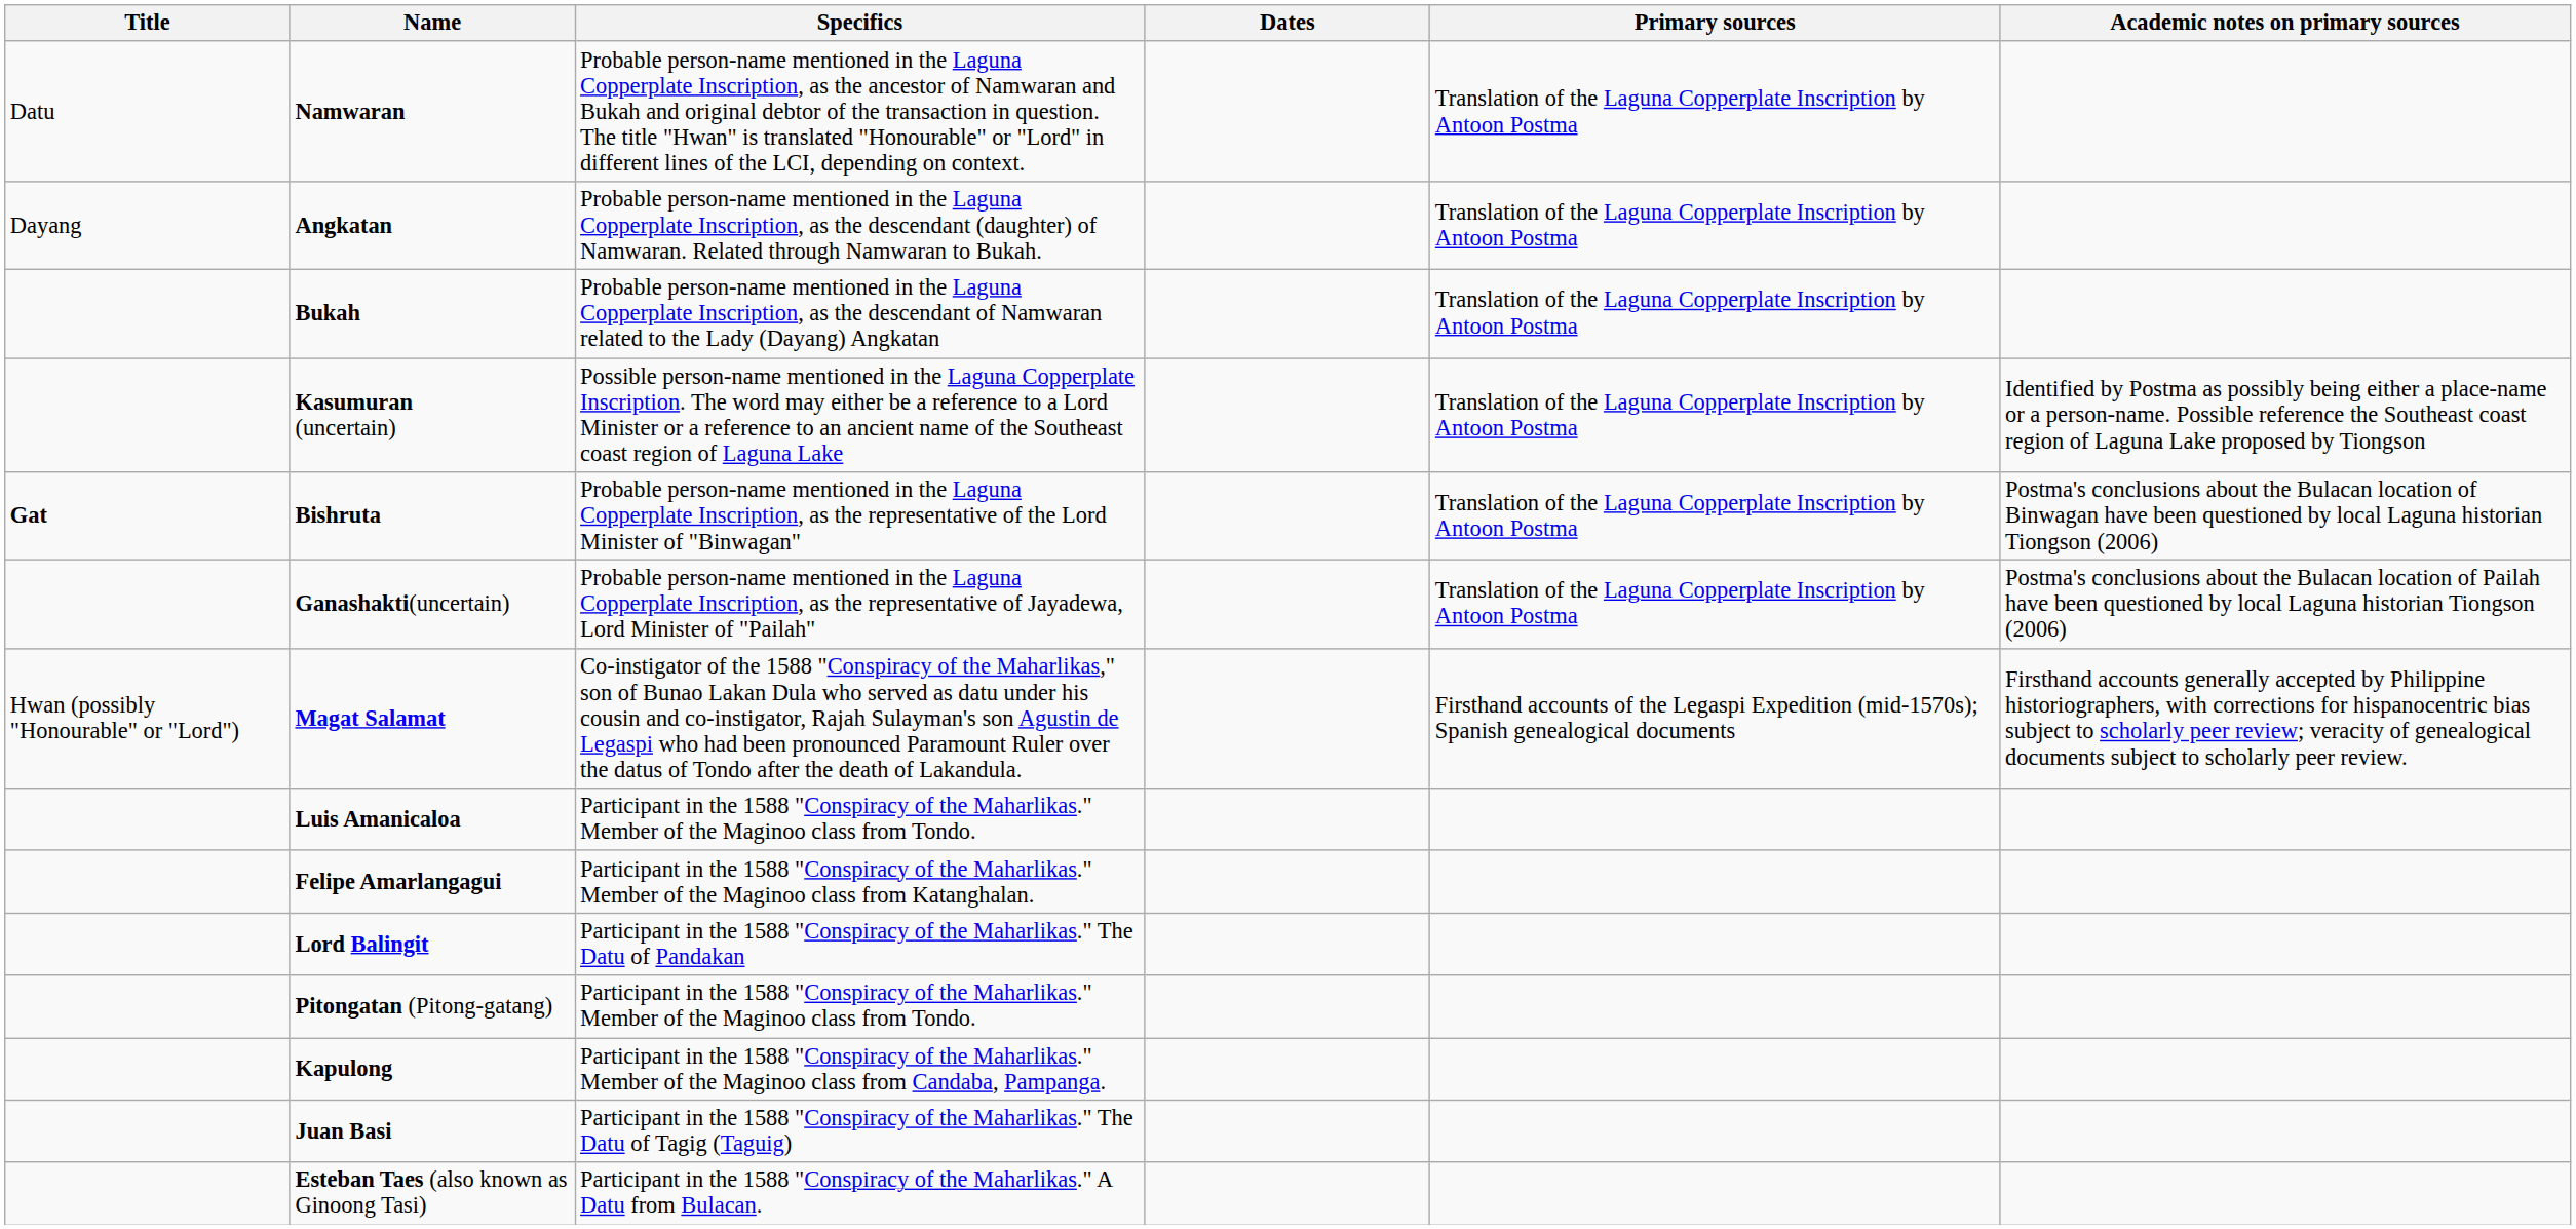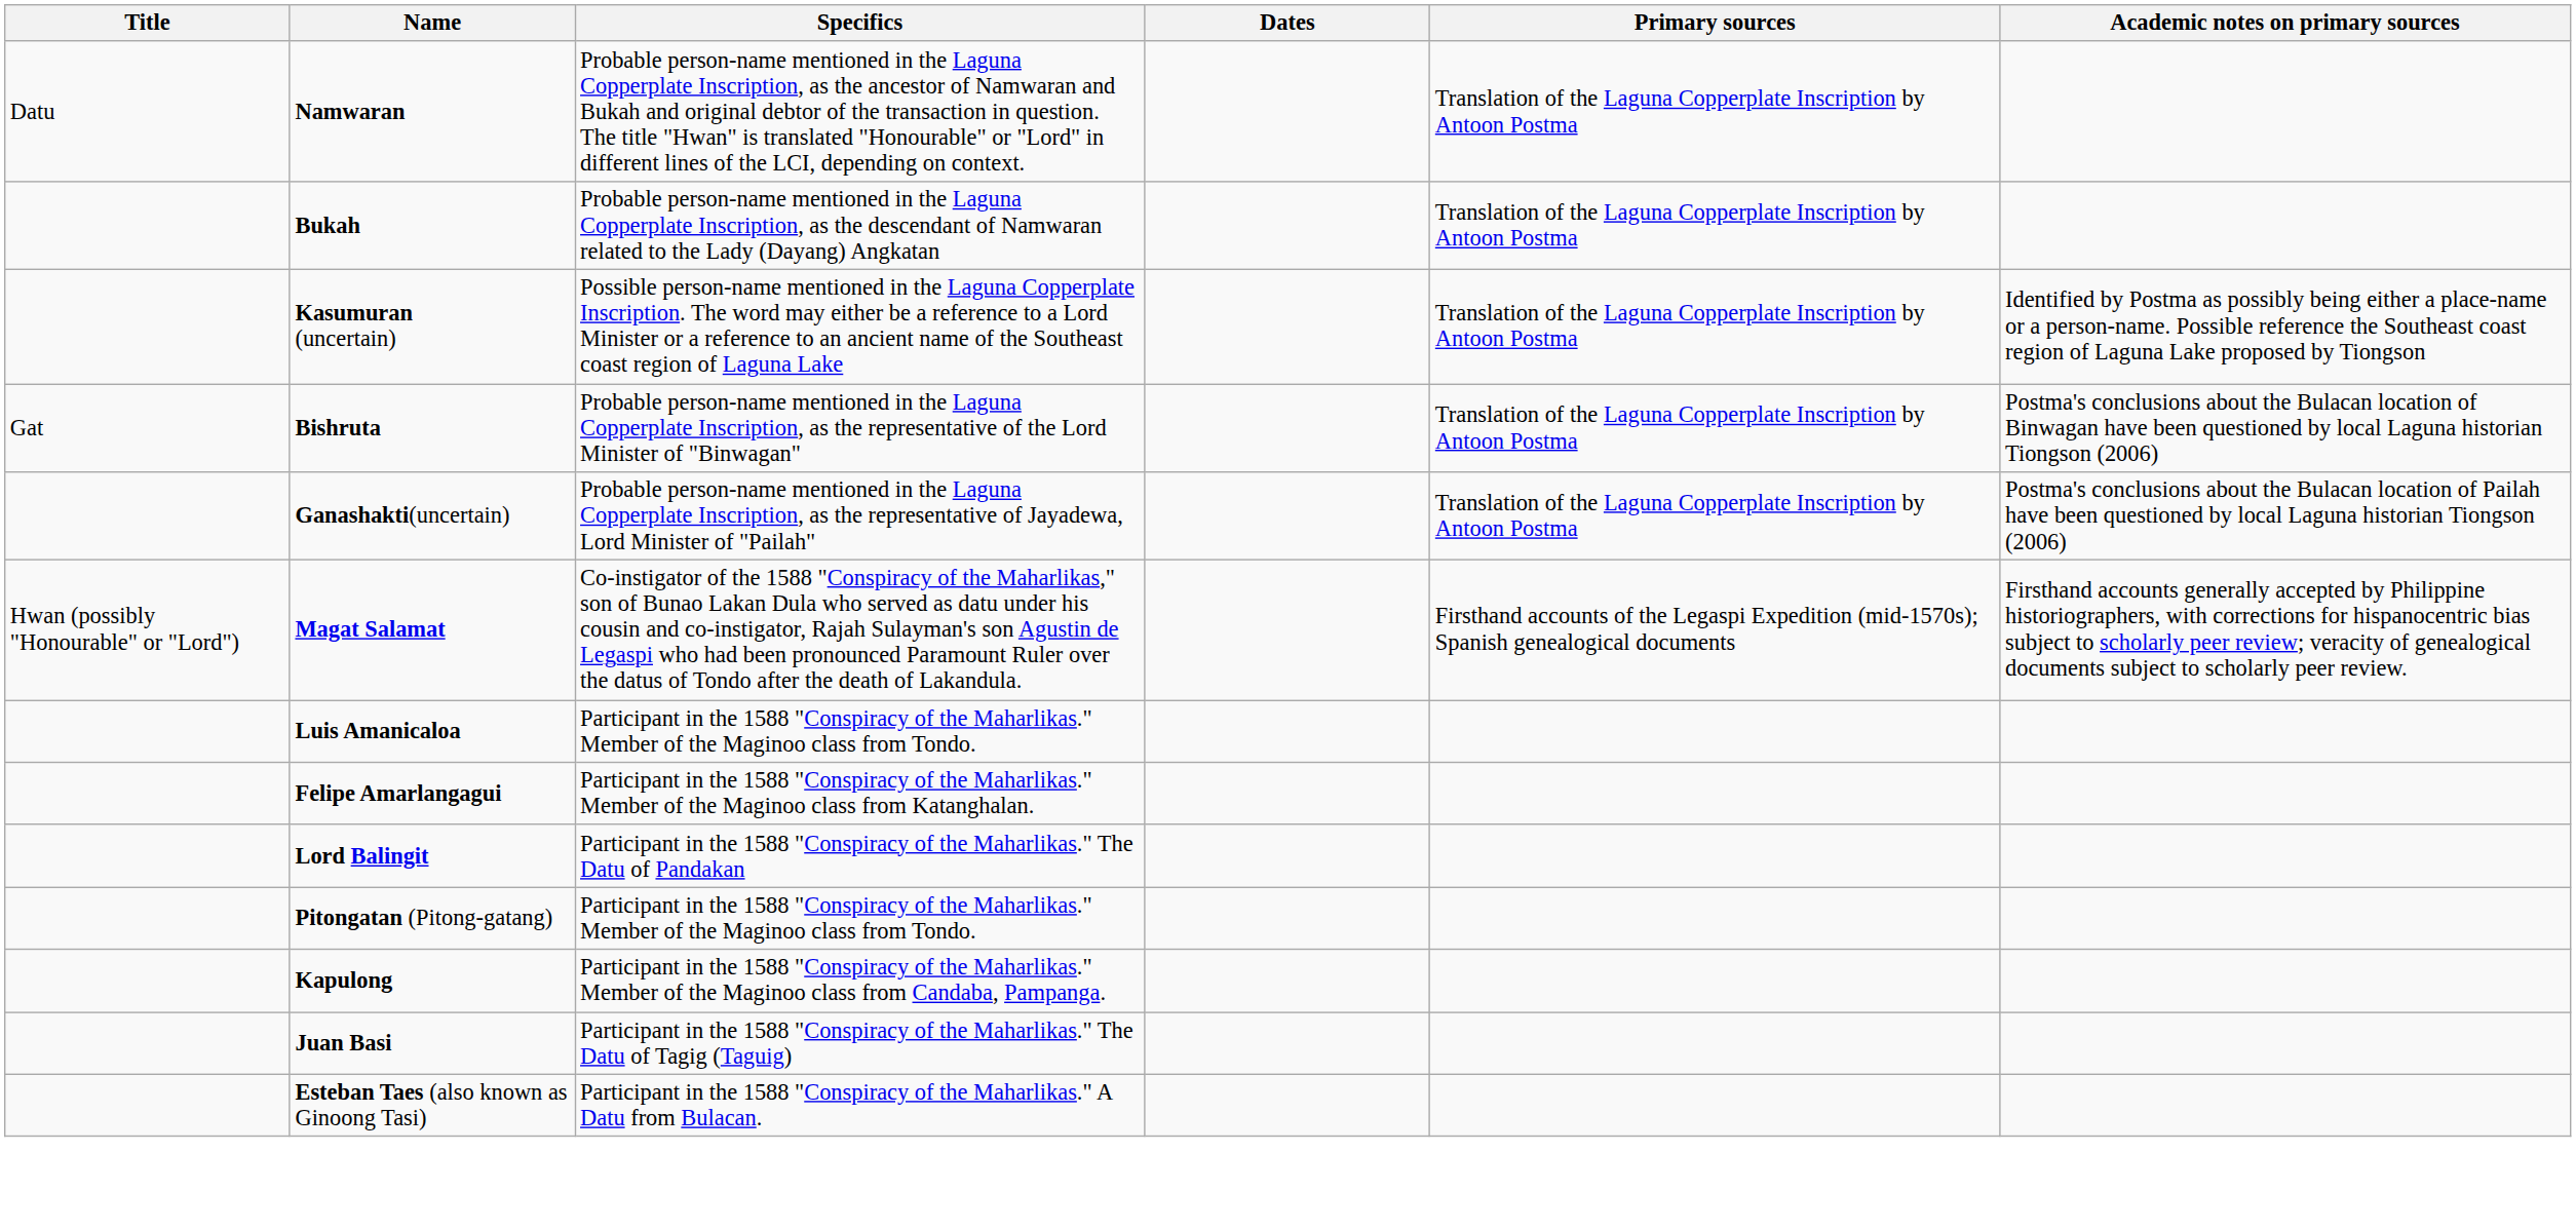- row: Dayang | Angkatan | Probable person-name mentioned in the Laguna Copperplate Inscription, as the descendant (daughter) of Namwaran. Related through Namwaran to Bukah. | Translation of the Laguna Copperplate Inscription by Antoon Postma
Bishruta | Title: bold -> normal
